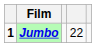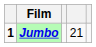Jumbo | column 4: 22 -> 21
